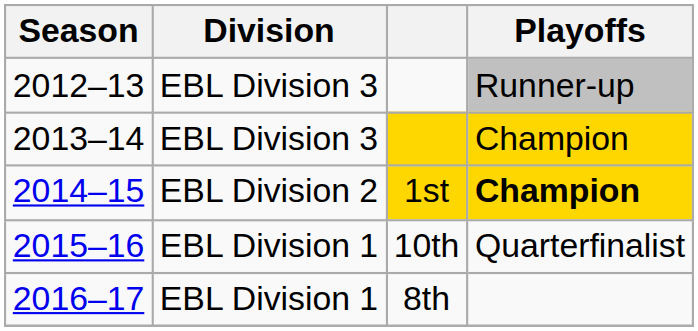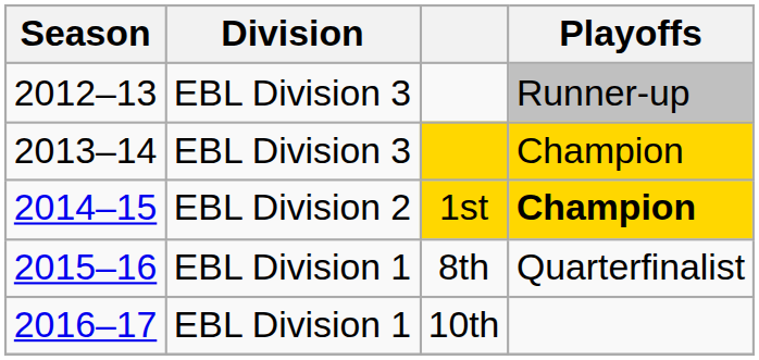2015–16 | column 3: 10th -> 8th
2016–17 | column 3: 8th -> 10th
